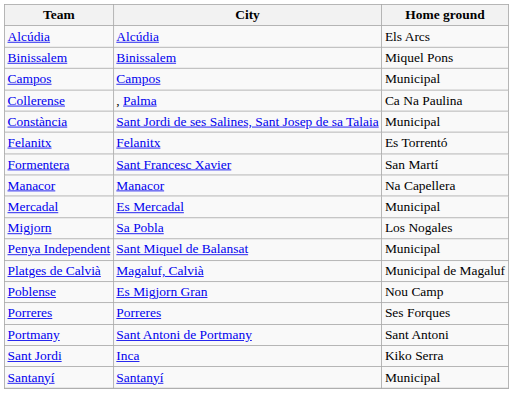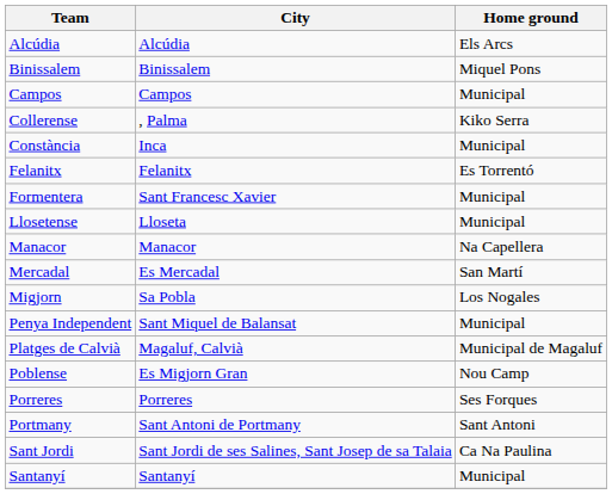Collerense | Home ground: Ca Na Paulina -> Kiko Serra
Constància | City: Sant Jordi de ses Salines, Sant Josep de sa Talaia -> Inca
Formentera | Home ground: San Martí -> Municipal
+ row: Llosetense | Lloseta | Municipal
Mercadal | Home ground: Municipal -> San Martí
Sant Jordi | City: Inca -> Sant Jordi de ses Salines, Sant Josep de sa Talaia
Sant Jordi | Home ground: Kiko Serra -> Ca Na Paulina
